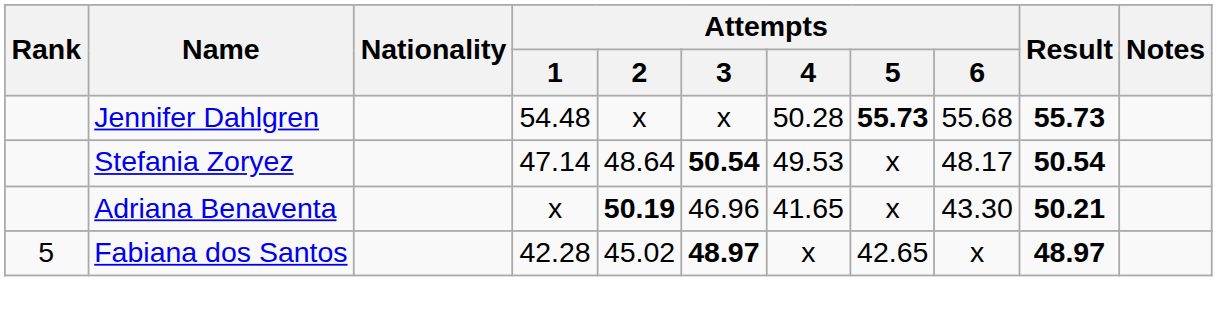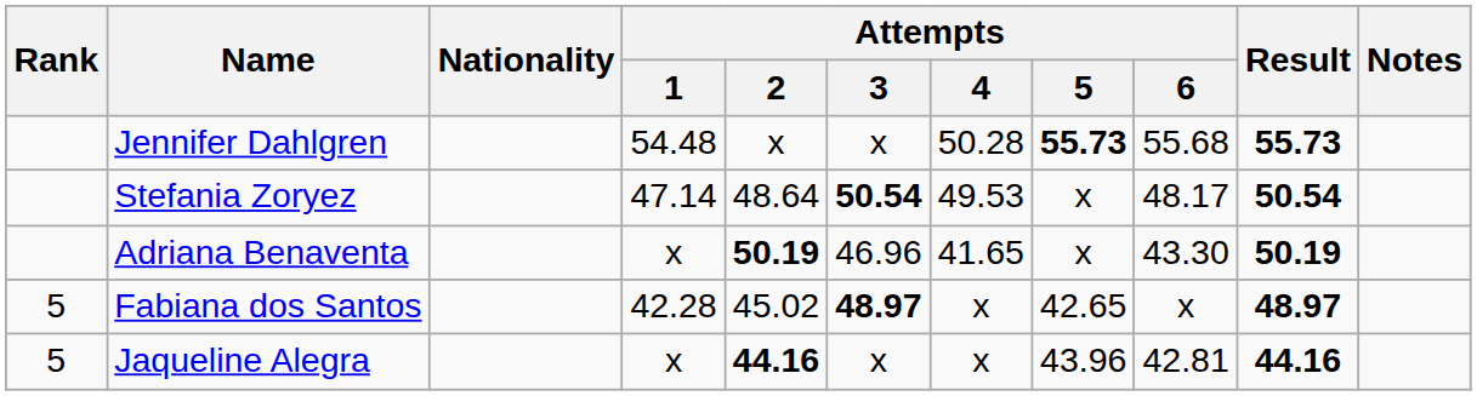Adriana Benaventa | Result: 50.21 -> 50.19
+ row: 5 | Jaqueline Alegra | x | 44.16 | x | x | 43.96 | 42.81 | 44.16
